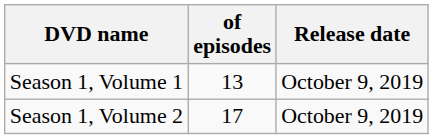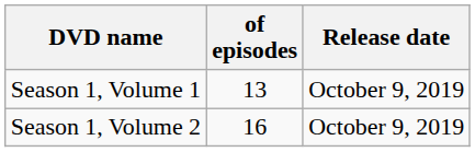Season 1, Volume 2 | of episodes: 17 -> 16
